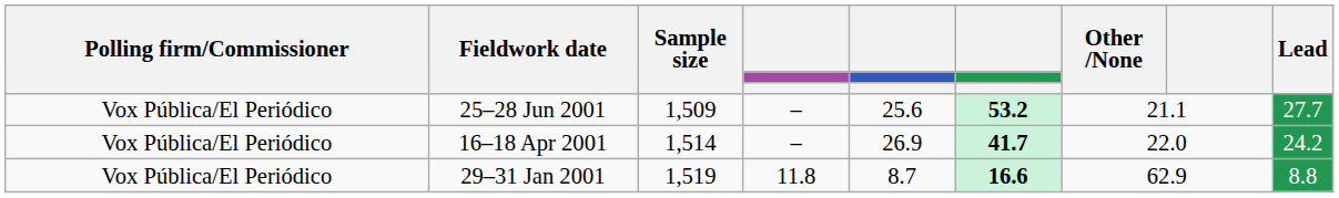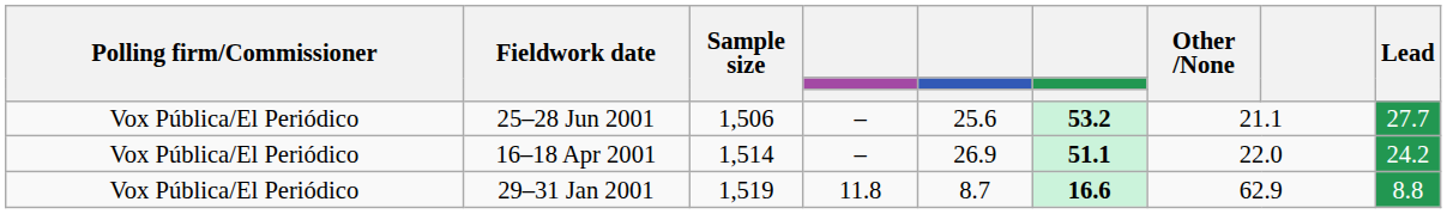25–28 Jun 2001 | Sample size: 1,509 -> 1,506
16–18 Apr 2001 | column 6: 41.7 -> 51.1
